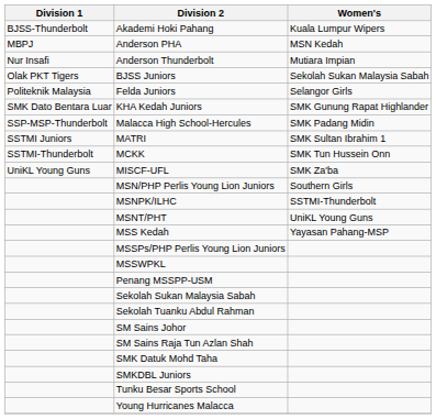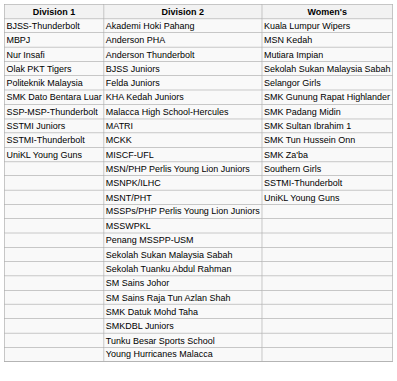- row: MSS Kedah | Yayasan Pahang-MSP
